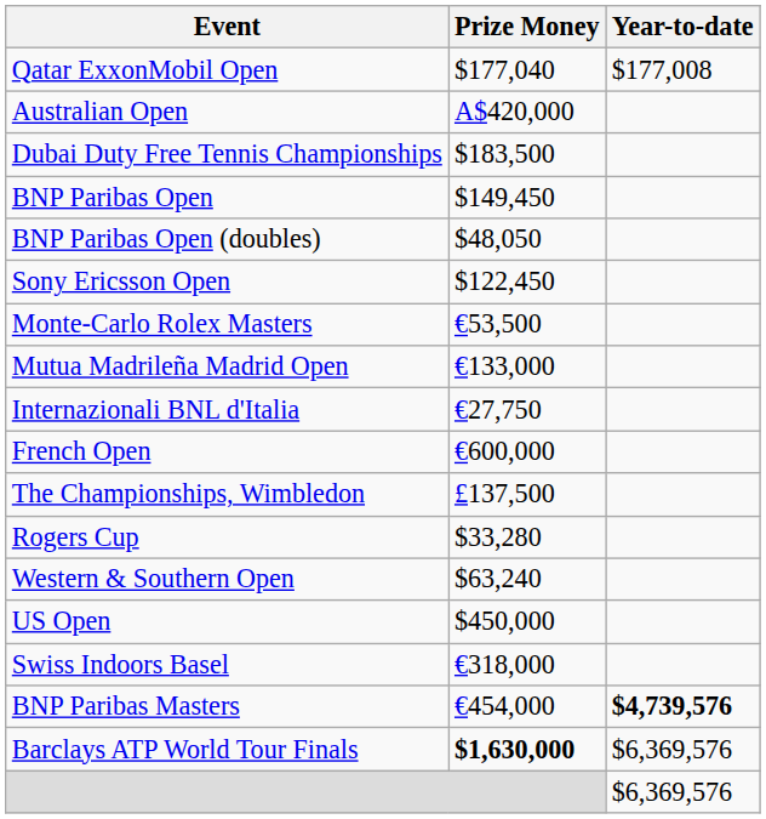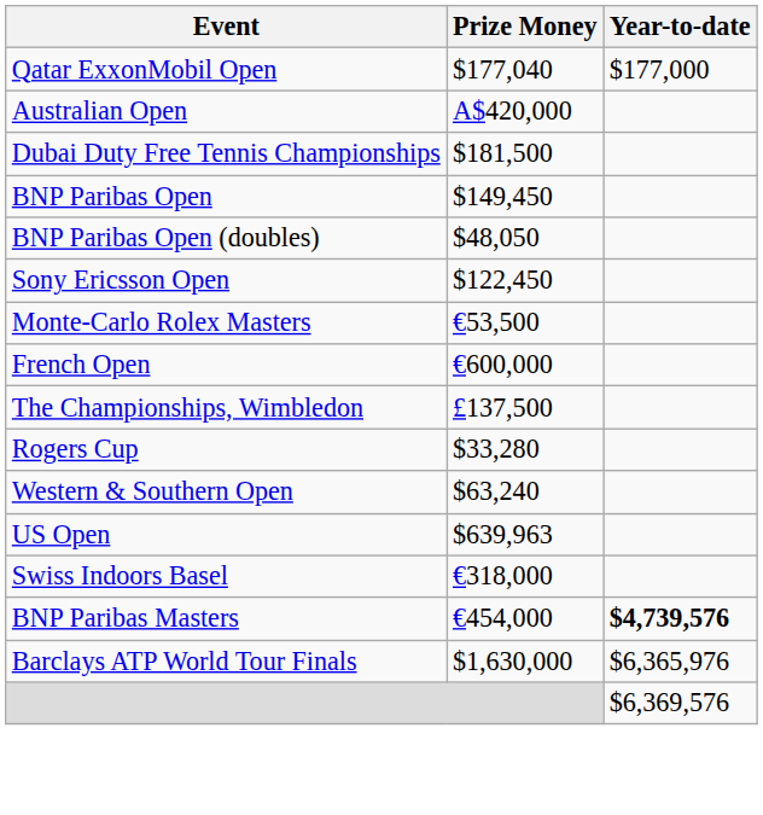Qatar ExxonMobil Open | Year-to-date: $177,008 -> $177,000
Dubai Duty Free Tennis Championships | Prize Money: $183,500 -> $181,500
- row: Mutua Madrileña Madrid Open | €133,000
- row: Internazionali BNL d'Italia | €27,750
US Open | Prize Money: $450,000 -> $639,963
Barclays ATP World Tour Finals | Prize Money: bold -> normal
Barclays ATP World Tour Finals | Year-to-date: $6,369,576 -> $6,365,976
